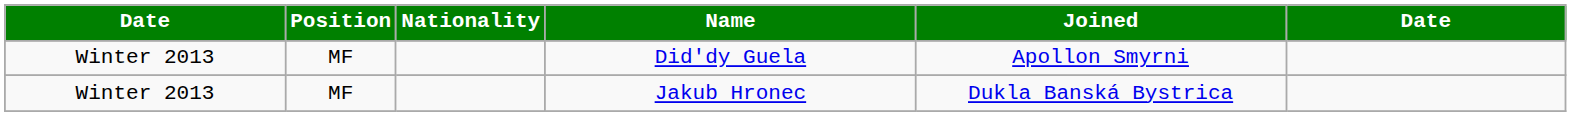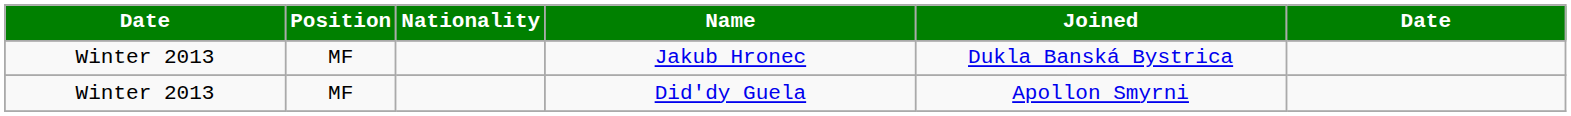rows swapped: Did'dy Guela <-> Jakub Hronec
